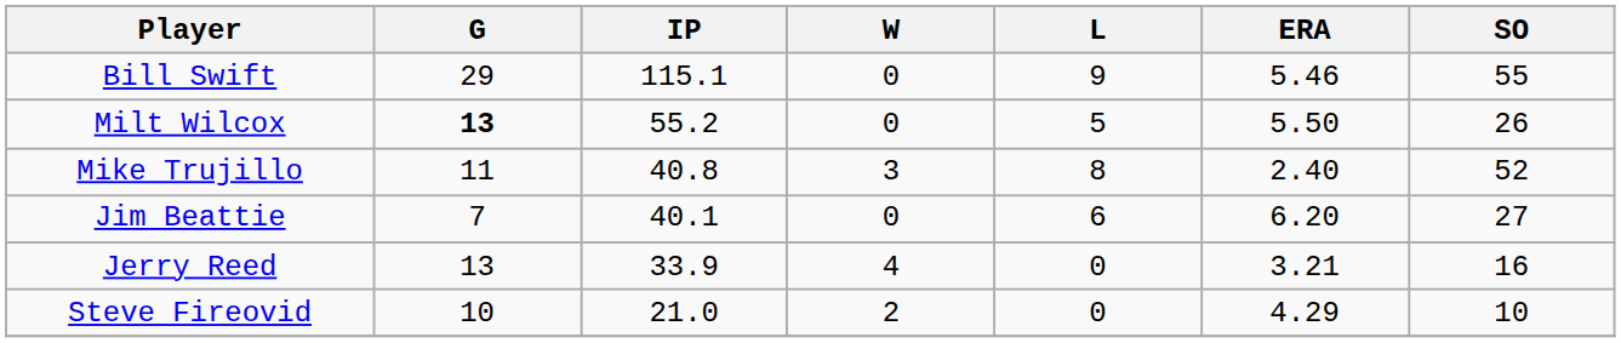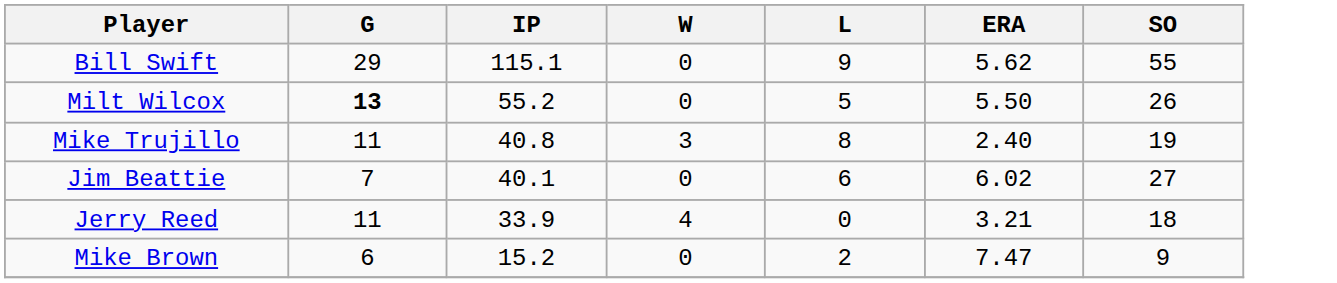Bill Swift | ERA: 5.46 -> 5.62
Mike Trujillo | SO: 52 -> 19
Jim Beattie | ERA: 6.20 -> 6.02
Jerry Reed | G: 13 -> 11
Jerry Reed | SO: 16 -> 18
- row: Steve Fireovid | 10 | 21.0 | 2 | 0 | 4.29 | 10
+ row: Mike Brown | 6 | 15.2 | 0 | 2 | 7.47 | 9
